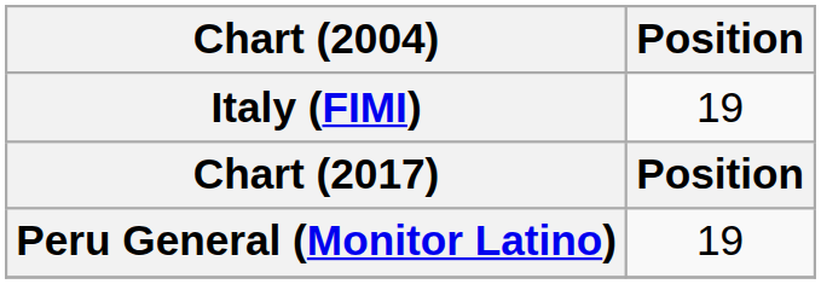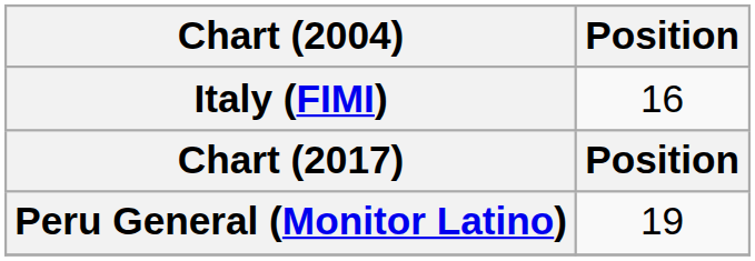Italy (FIMI) | Position: 19 -> 16
